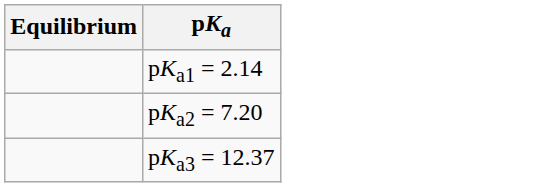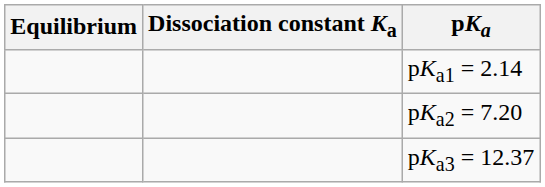+ column: Dissociation constant Ka
